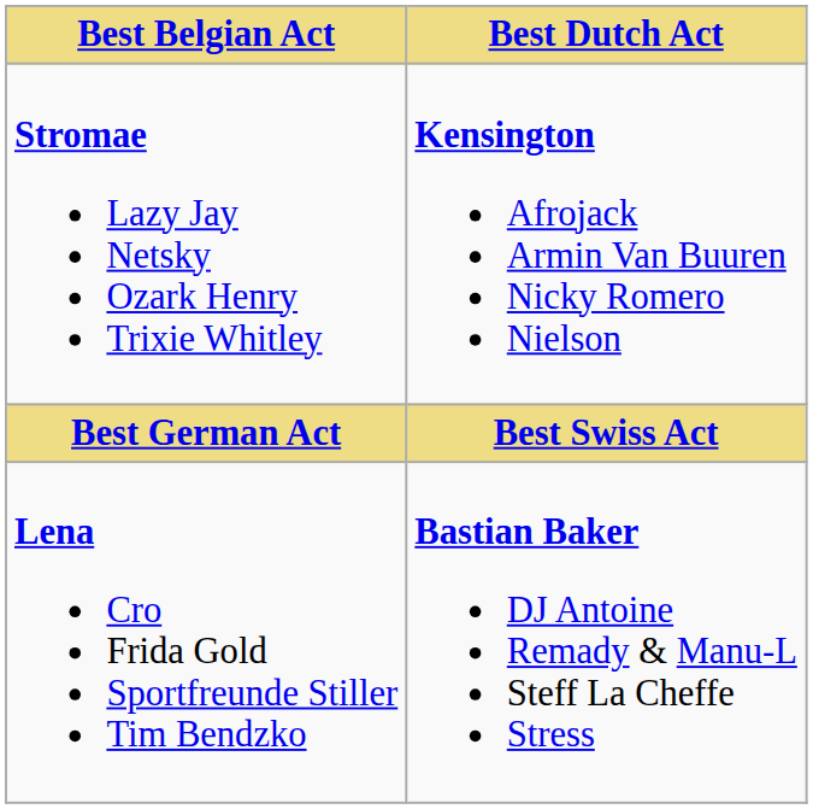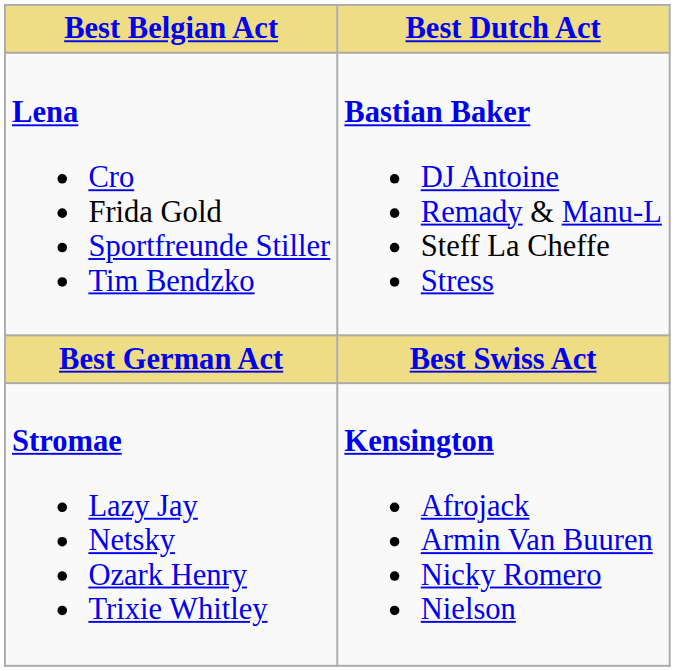rows swapped: Stromae Lazy Jay Netsky Ozark Henry Trixie Whitley <-> Lena Cro Frida Gold Sportfreunde Stiller Tim Bendzko
